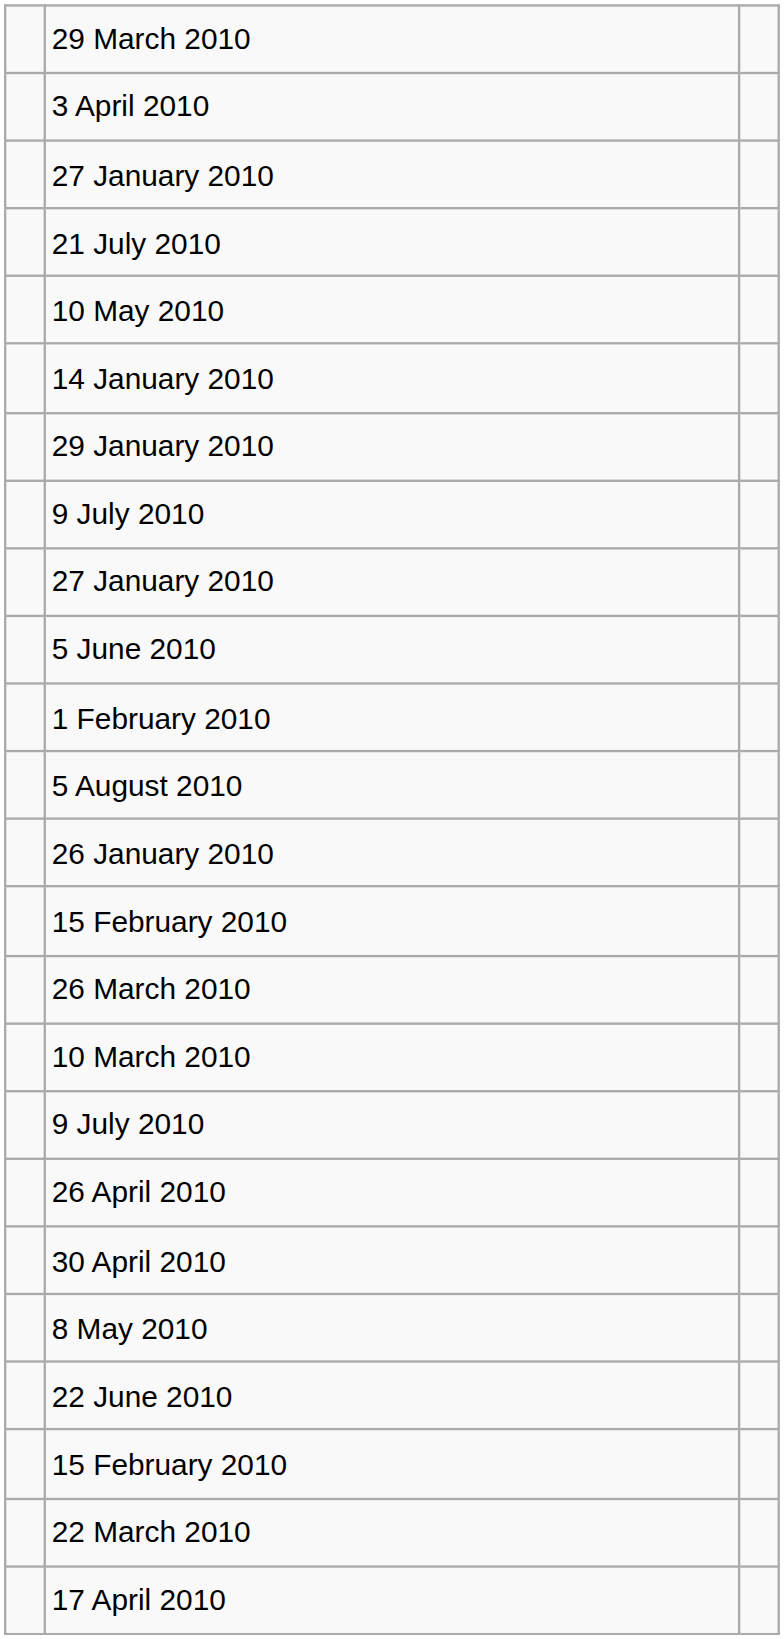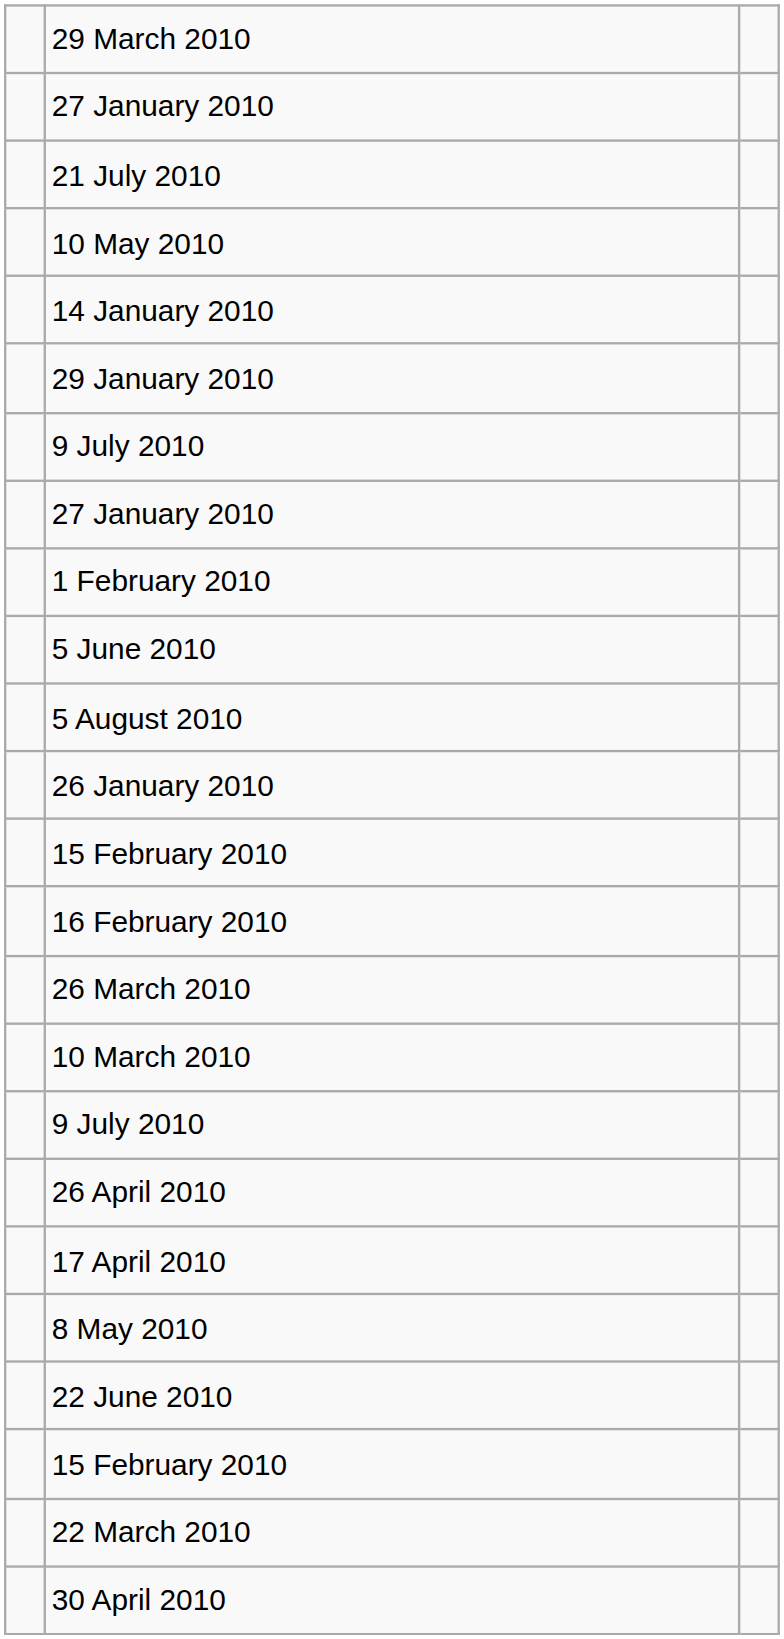- row: 3 April 2010
rows swapped: 5 June 2010 <-> 1 February 2010
+ row: 16 February 2010
rows swapped: 30 April 2010 <-> 17 April 2010
